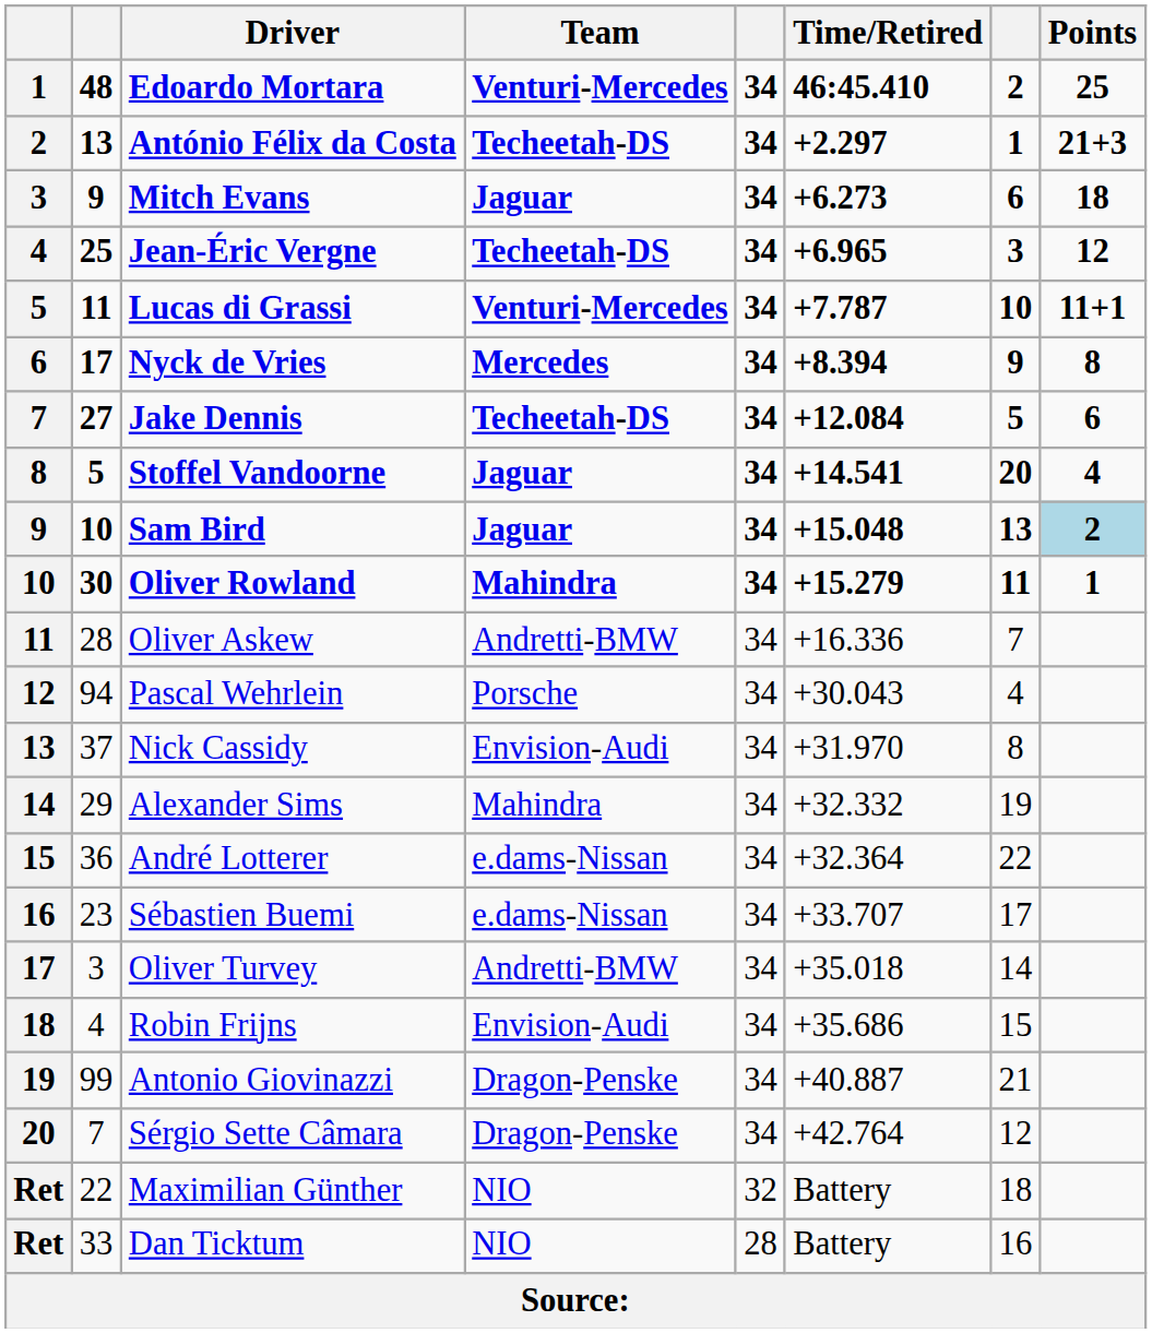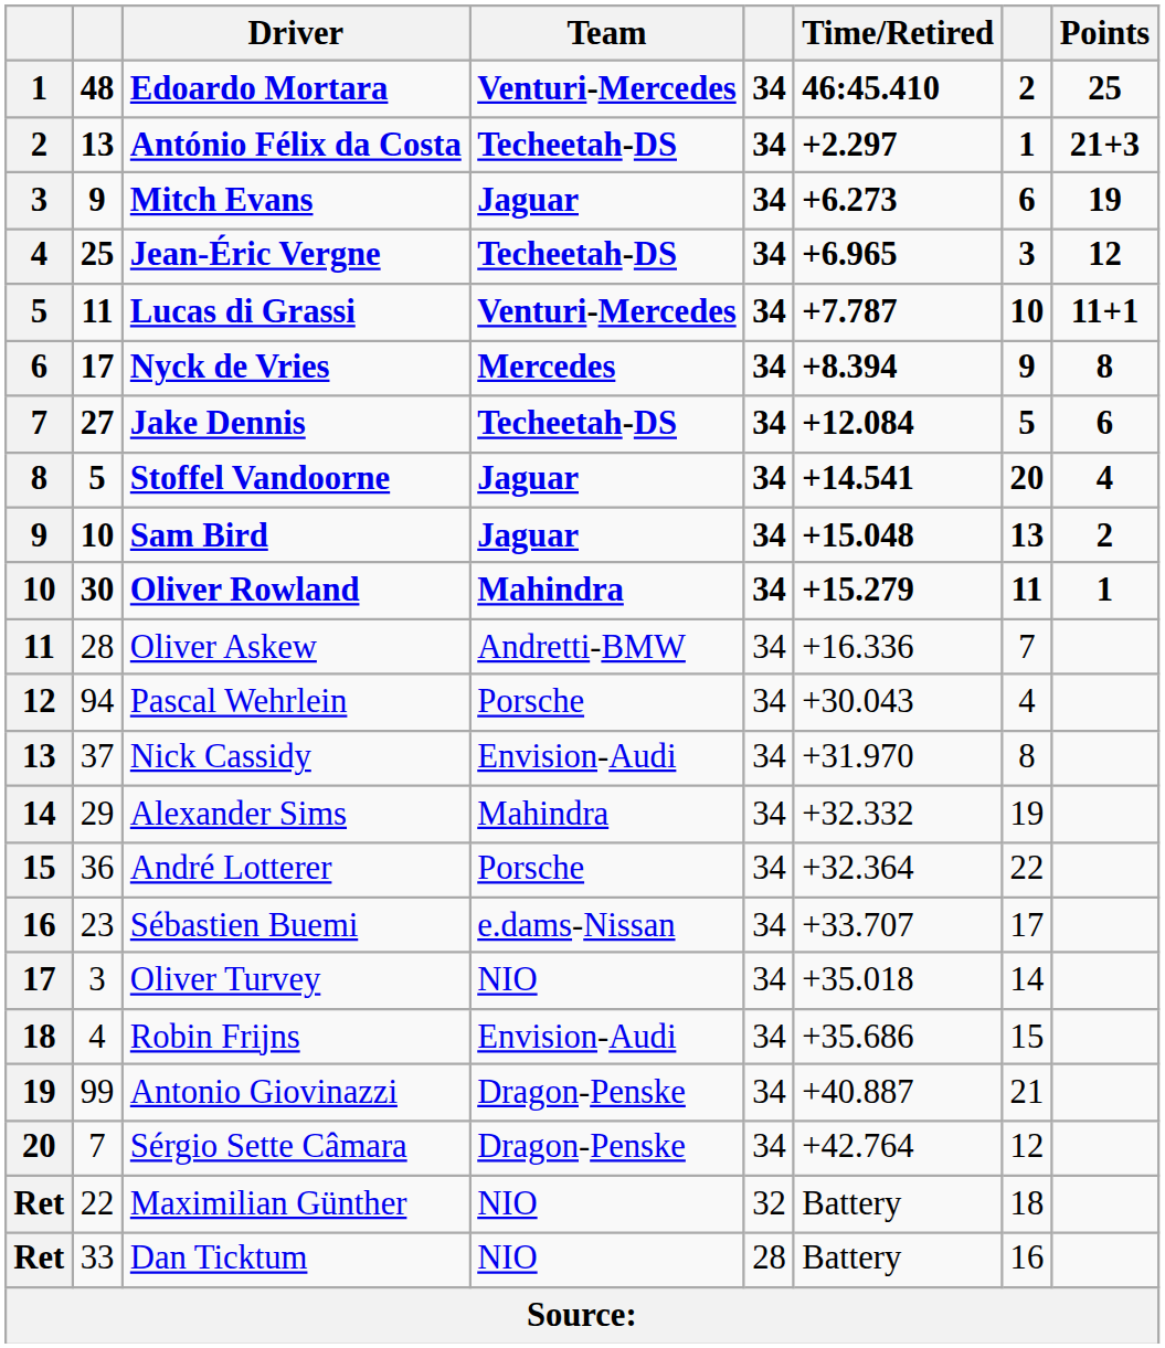Mitch Evans | Points: 18 -> 19
Sam Bird | Points: lightblue background -> no background
André Lotterer | Team: e.dams-Nissan -> Porsche
Oliver Turvey | Team: Andretti-BMW -> NIO
